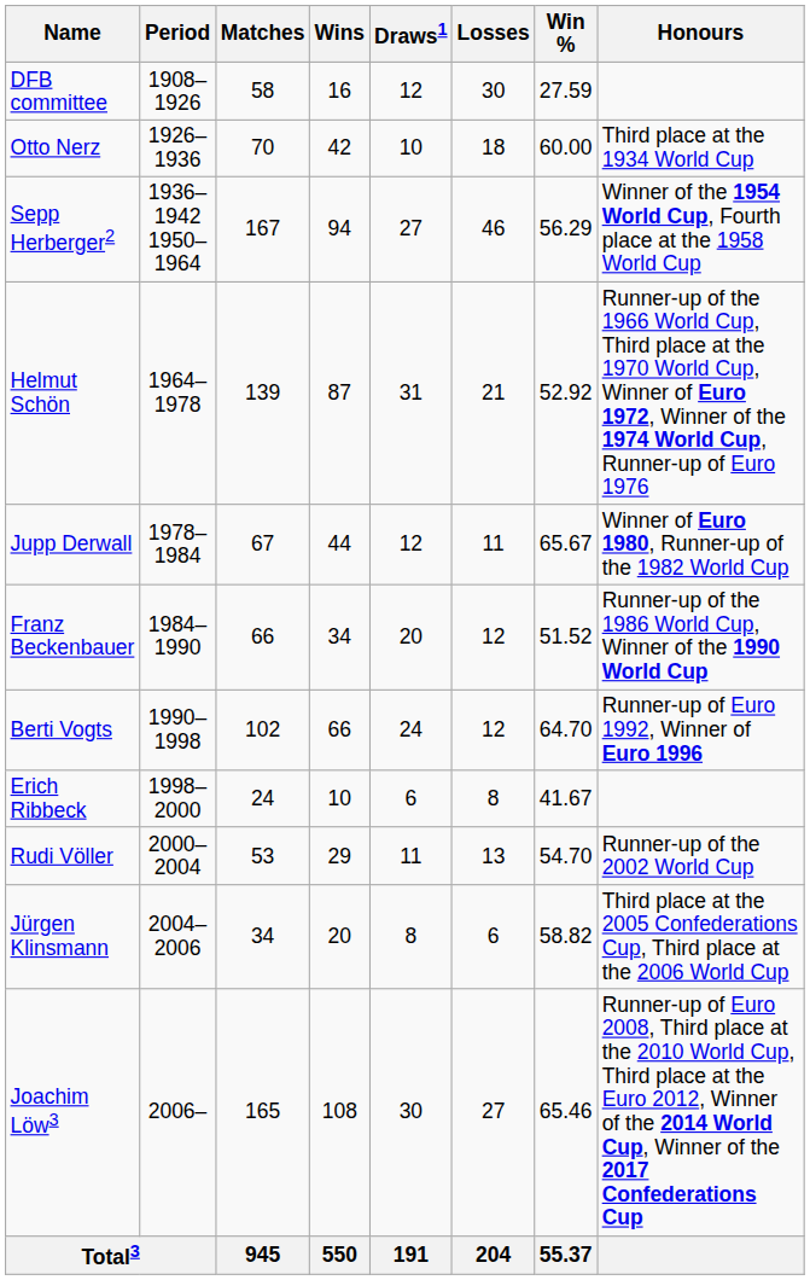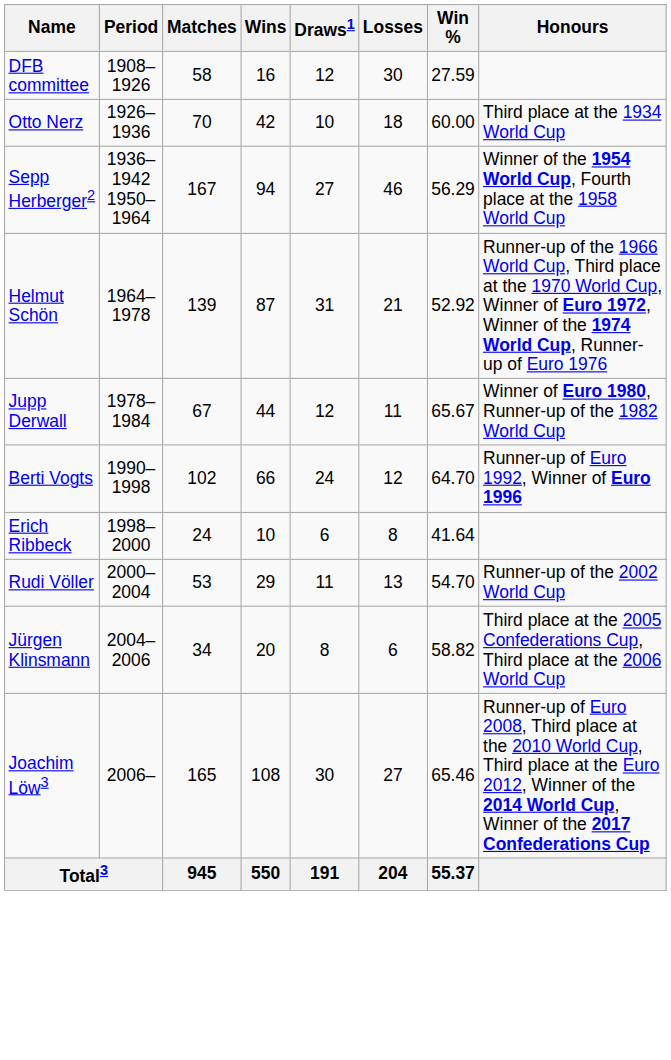- row: Franz Beckenbauer | 1984–1990 | 66 | 34 | 20 | 12 | 51.52 | Runner-up of the 1986 World Cup, Winner of the 1990 World Cup
Erich Ribbeck | Win %: 41.67 -> 41.64
